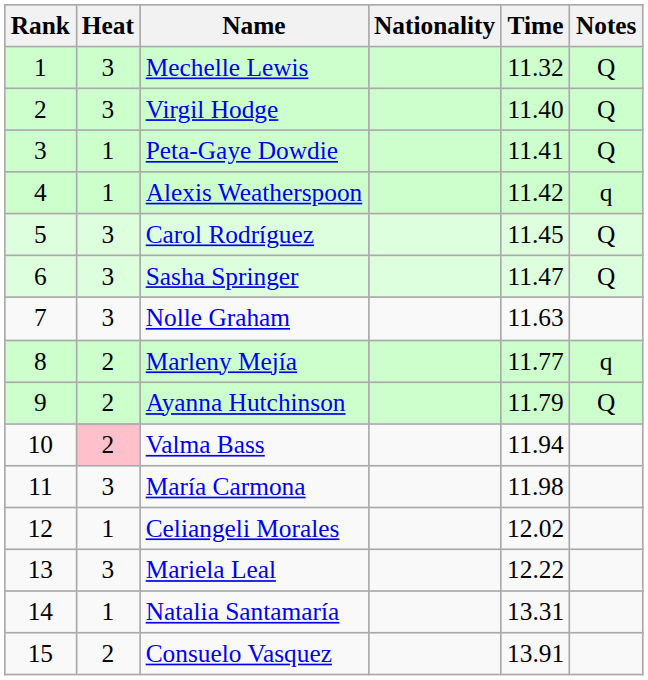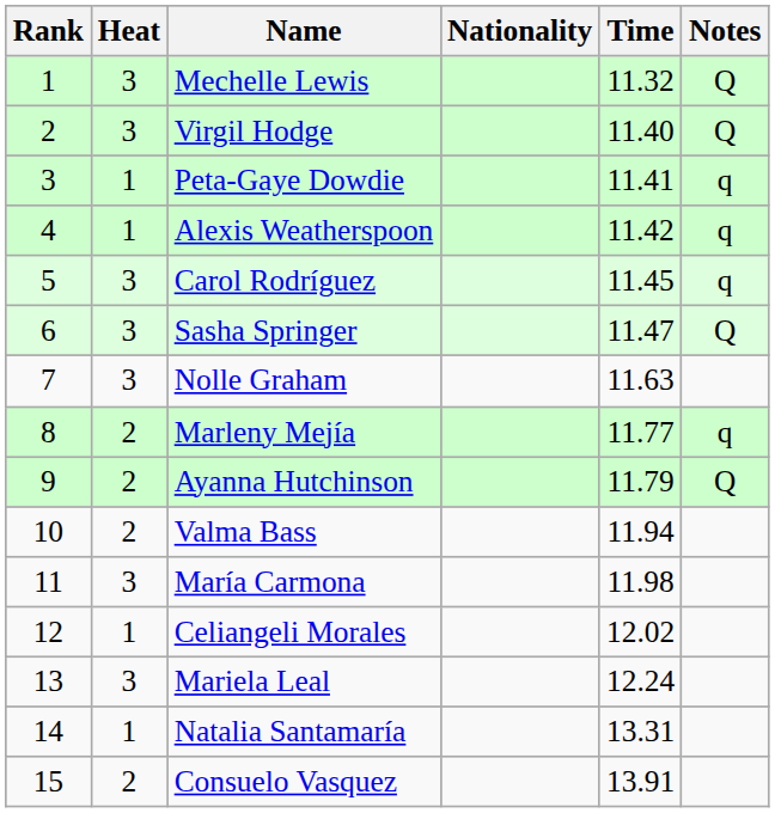Peta-Gaye Dowdie | Notes: Q -> q
Carol Rodríguez | Notes: Q -> q
Valma Bass | Heat: pink background -> no background
Mariela Leal | Time: 12.22 -> 12.24
